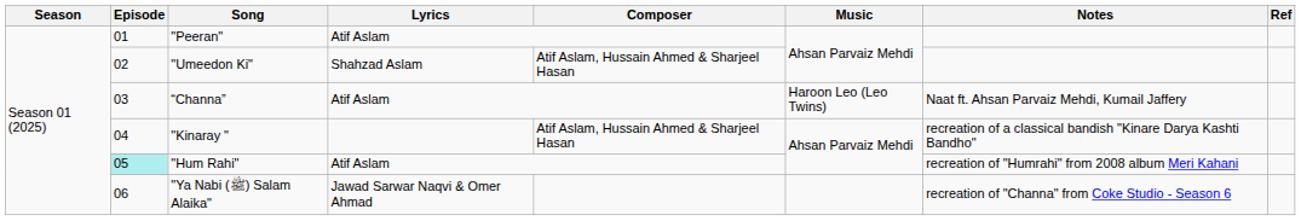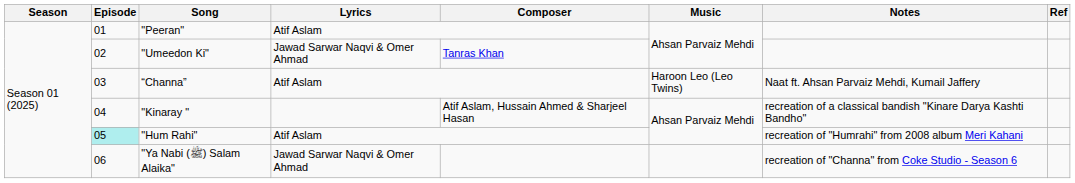"Umeedon Ki" | Lyrics: Shahzad Aslam -> Jawad Sarwar Naqvi & Omer Ahmad
"Umeedon Ki" | Composer: Atif Aslam, Hussain Ahmed & Sharjeel Hasan -> Tanras Khan
